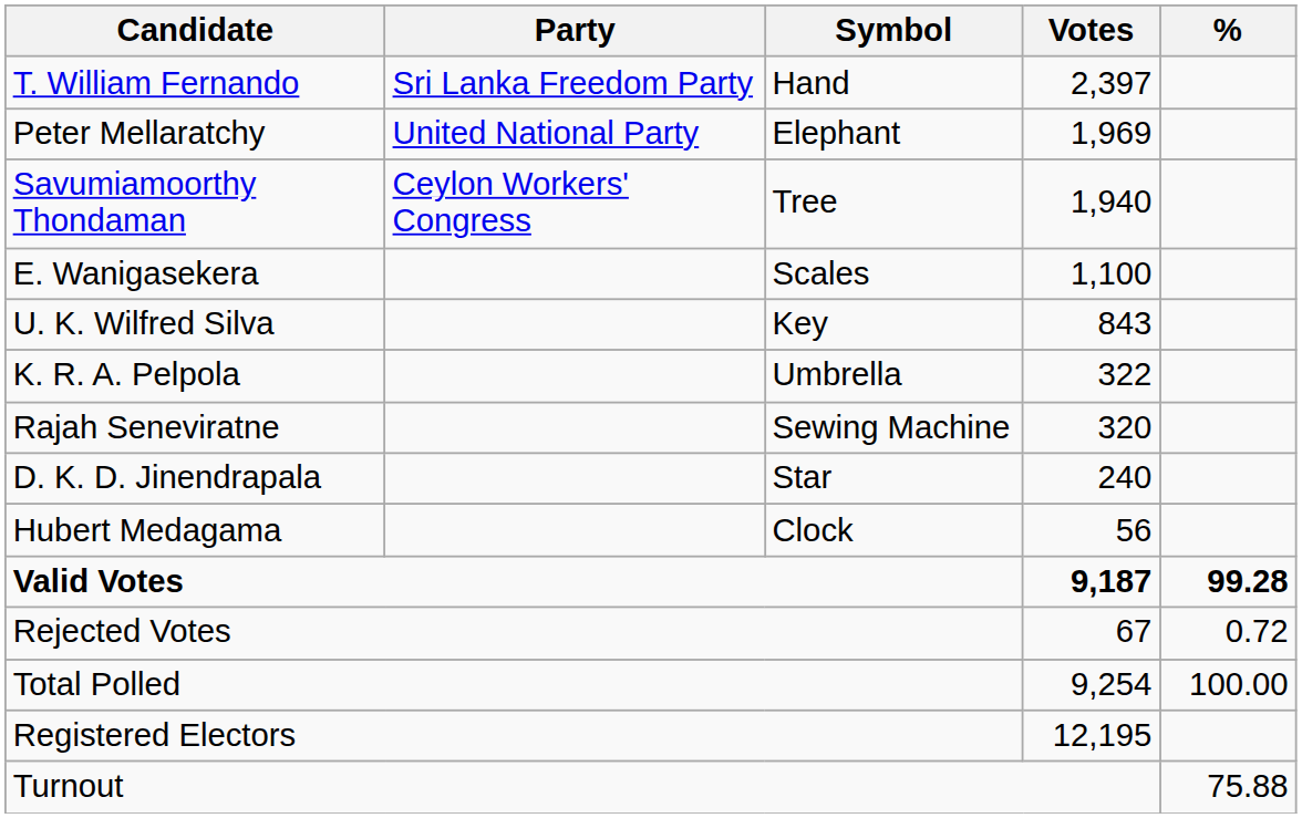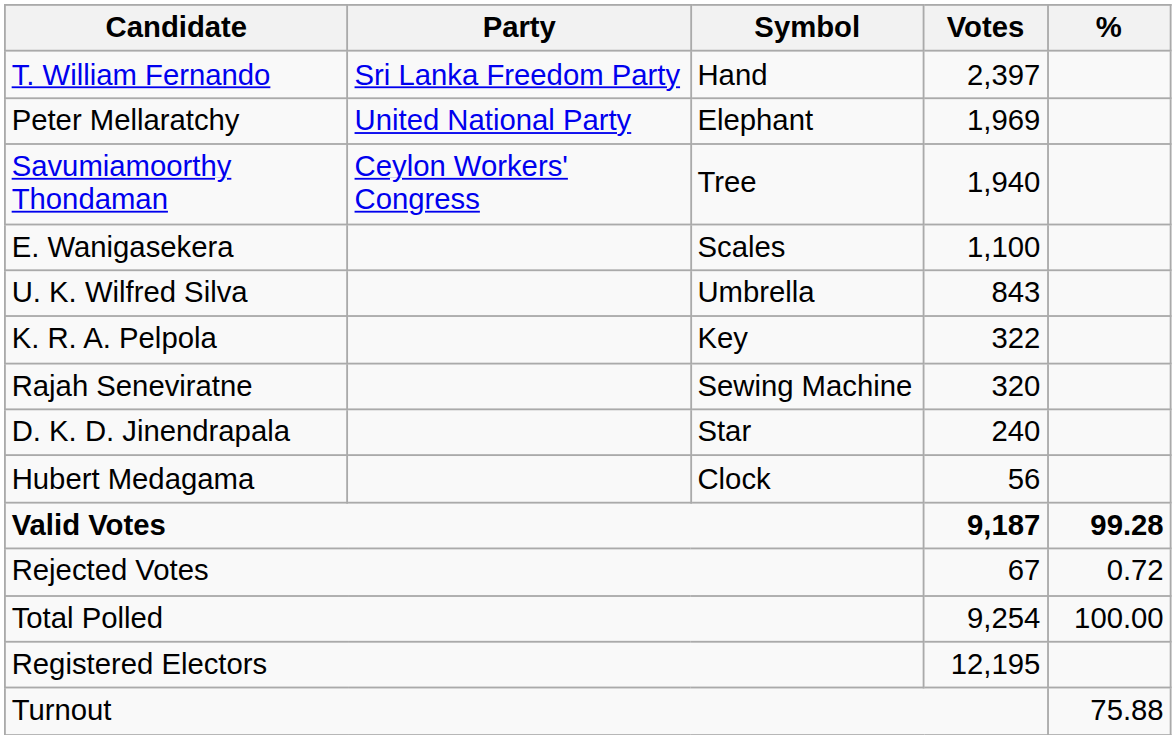U. K. Wilfred Silva | Symbol: Key -> Umbrella
K. R. A. Pelpola | Symbol: Umbrella -> Key
